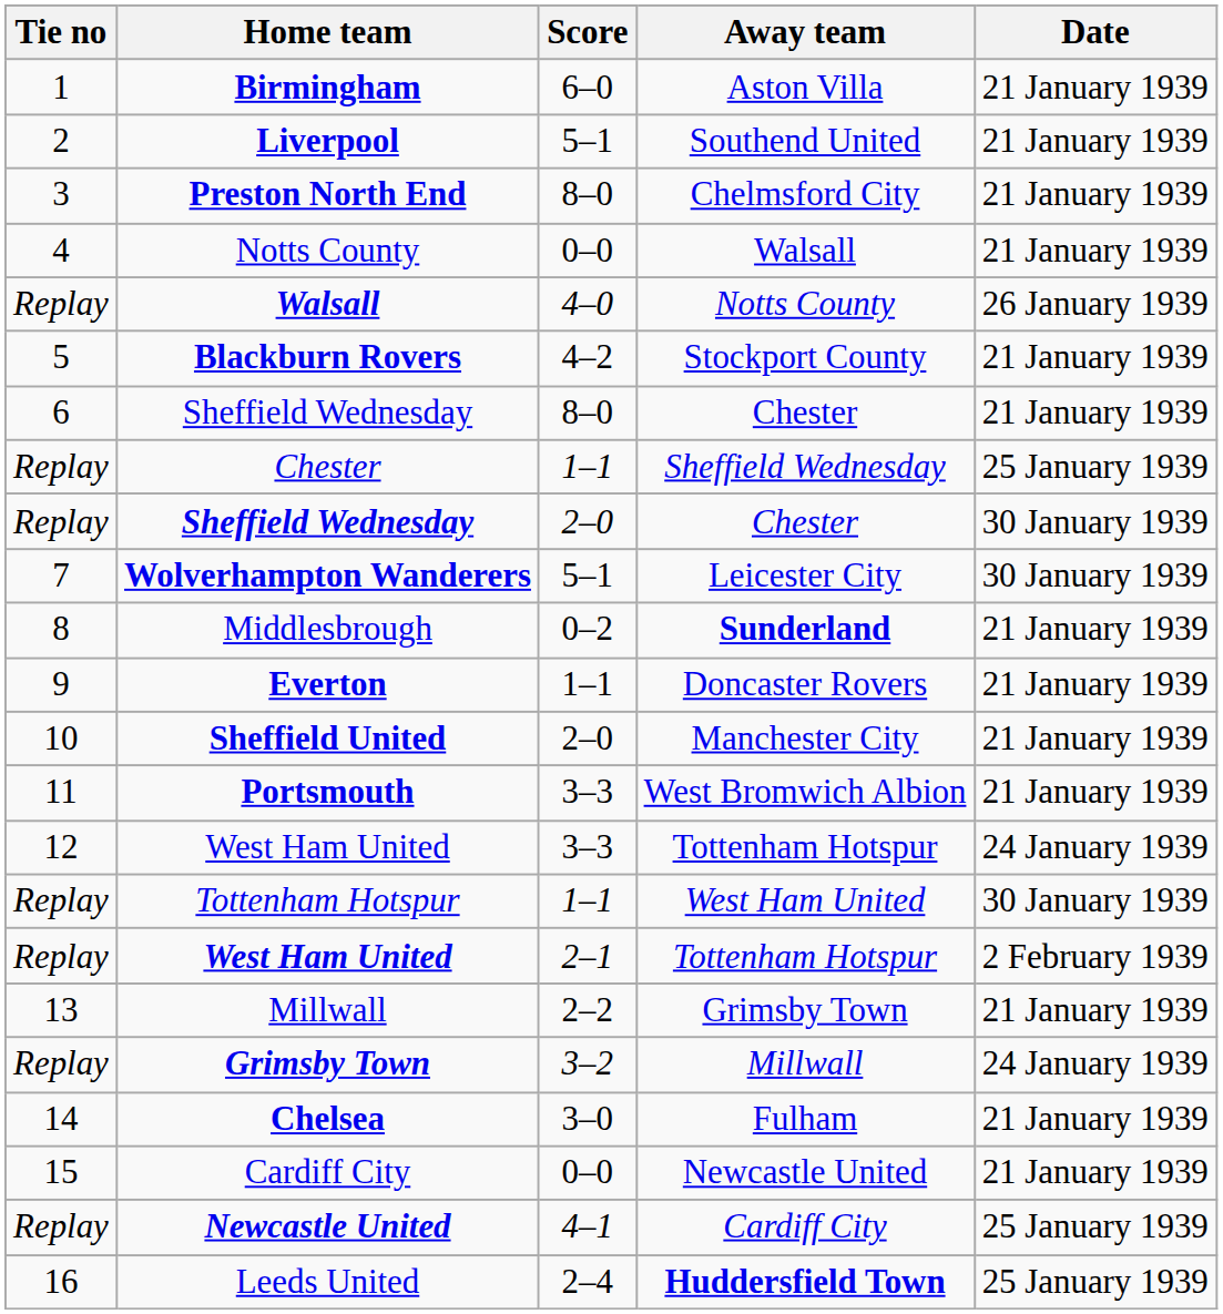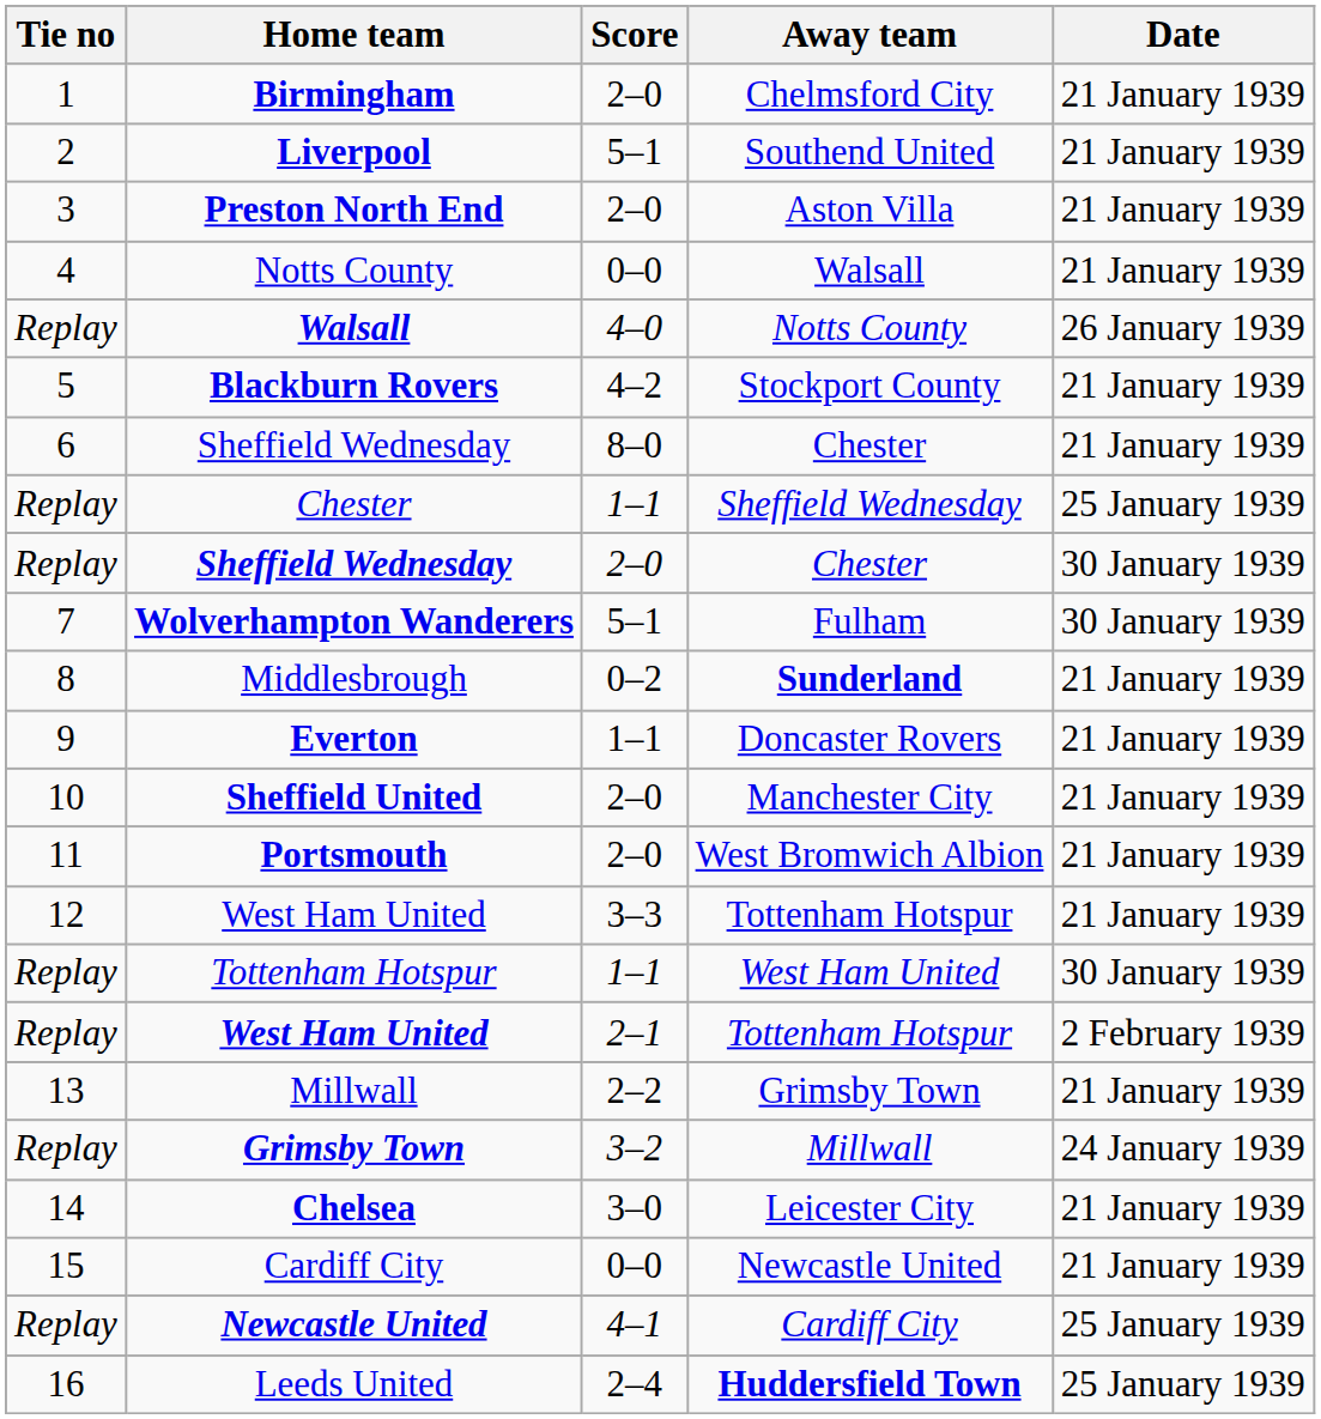Birmingham | Score: 6–0 -> 2–0
Birmingham | Away team: Aston Villa -> Chelmsford City
Preston North End | Score: 8–0 -> 2–0
Preston North End | Away team: Chelmsford City -> Aston Villa
Wolverhampton Wanderers | Away team: Leicester City -> Fulham
Portsmouth | Score: 3–3 -> 2–0
12 / West Ham United | Date: 24 January 1939 -> 21 January 1939
Chelsea | Away team: Fulham -> Leicester City
